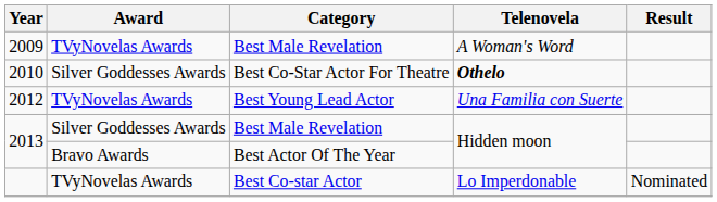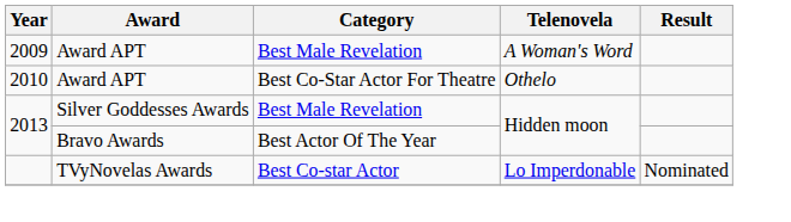2009 | Award: TVyNovelas Awards -> Award APT
2010 | Award: Silver Goddesses Awards -> Award APT
2010 | Telenovela: bold -> normal
- row: 2012 | TVyNovelas Awards | Best Young Lead Actor | Una Familia con Suerte
